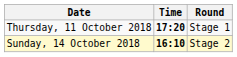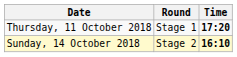columns swapped: Time <-> Round
